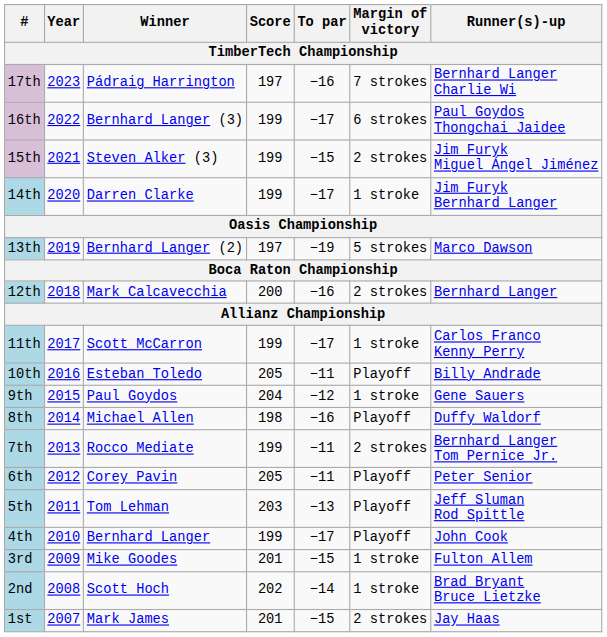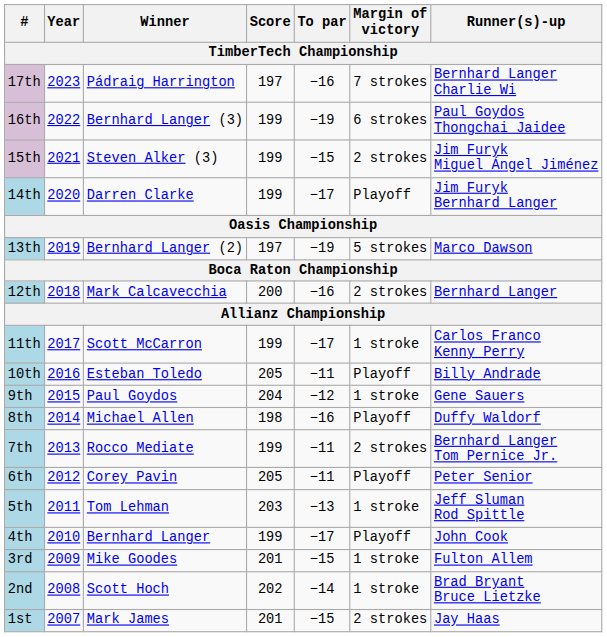16th | To par: −17 -> −19
14th | Margin of victory: 1 stroke -> Playoff
5th | Margin of victory: Playoff -> 1 stroke
